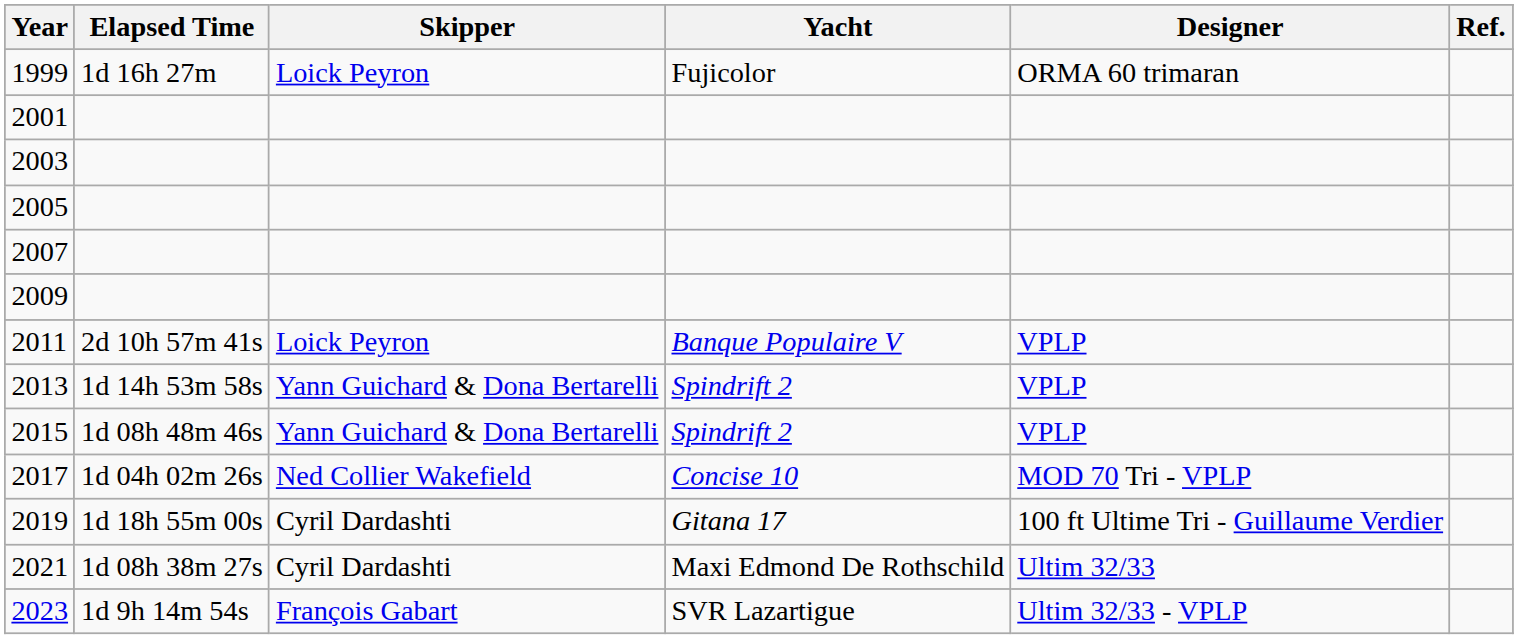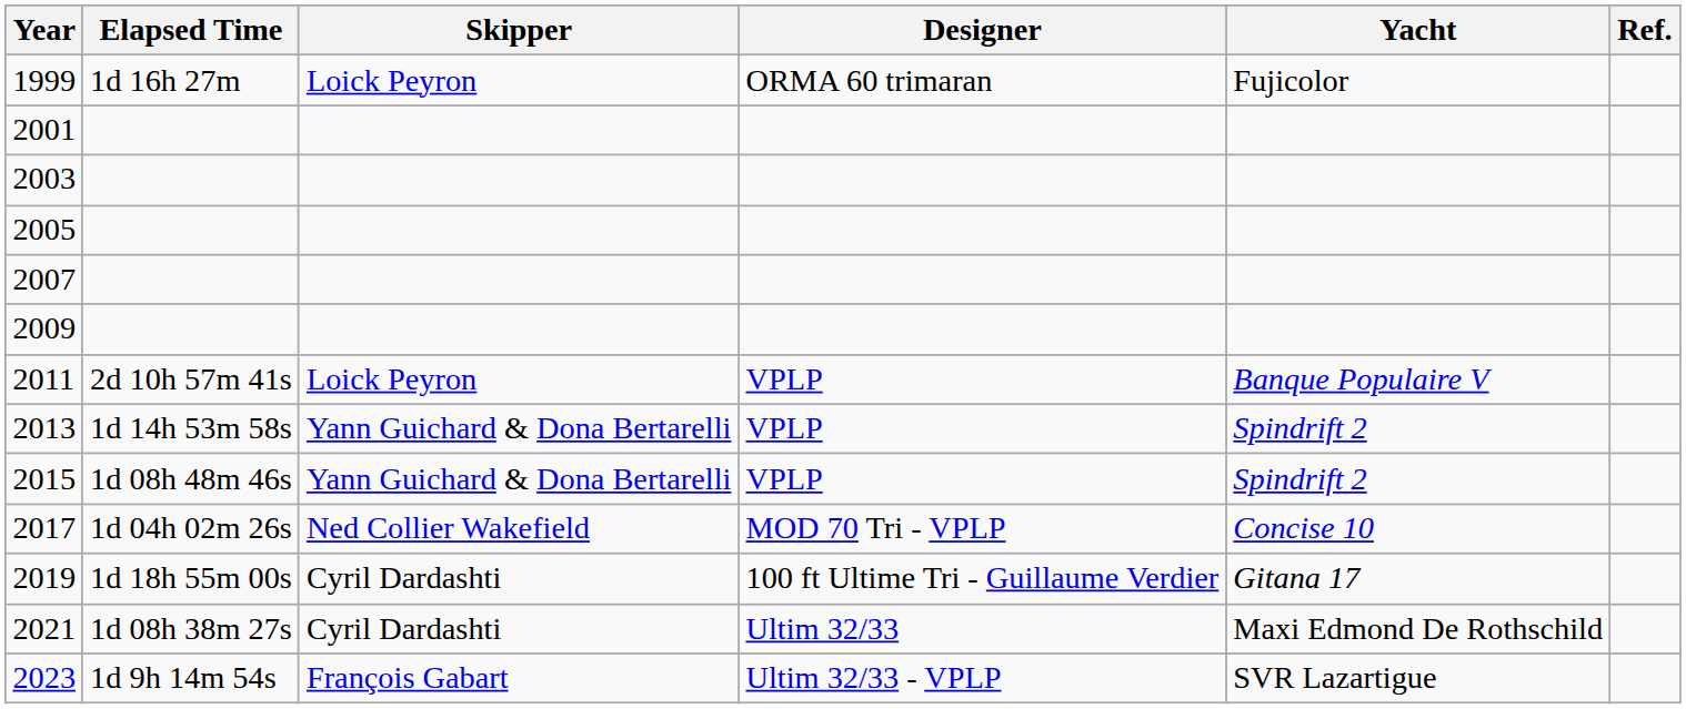columns swapped: Yacht <-> Designer
